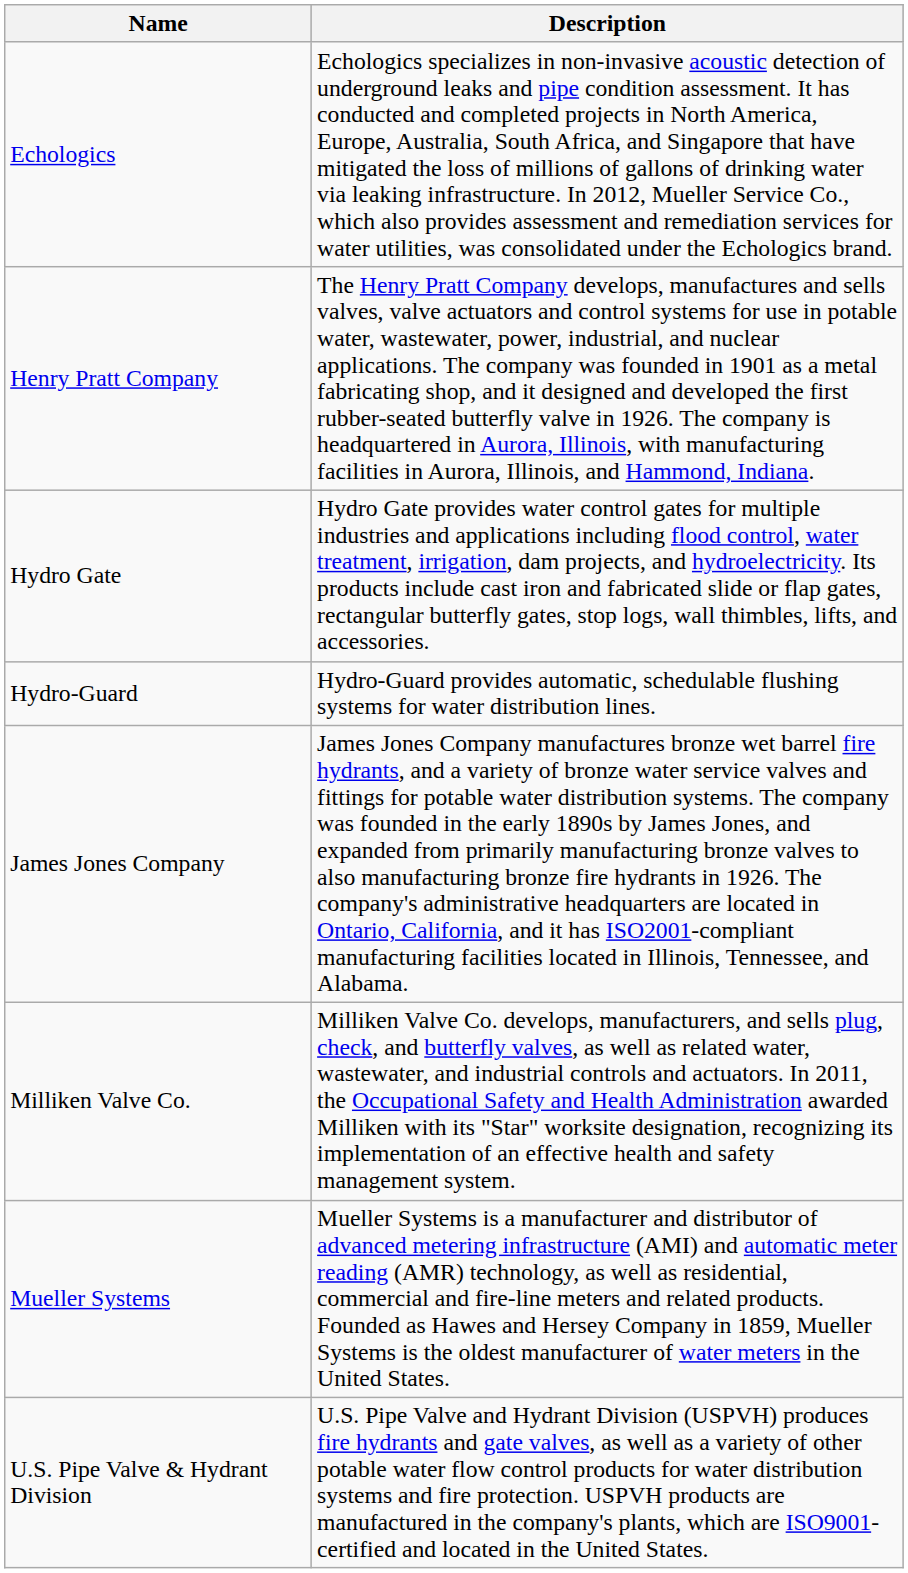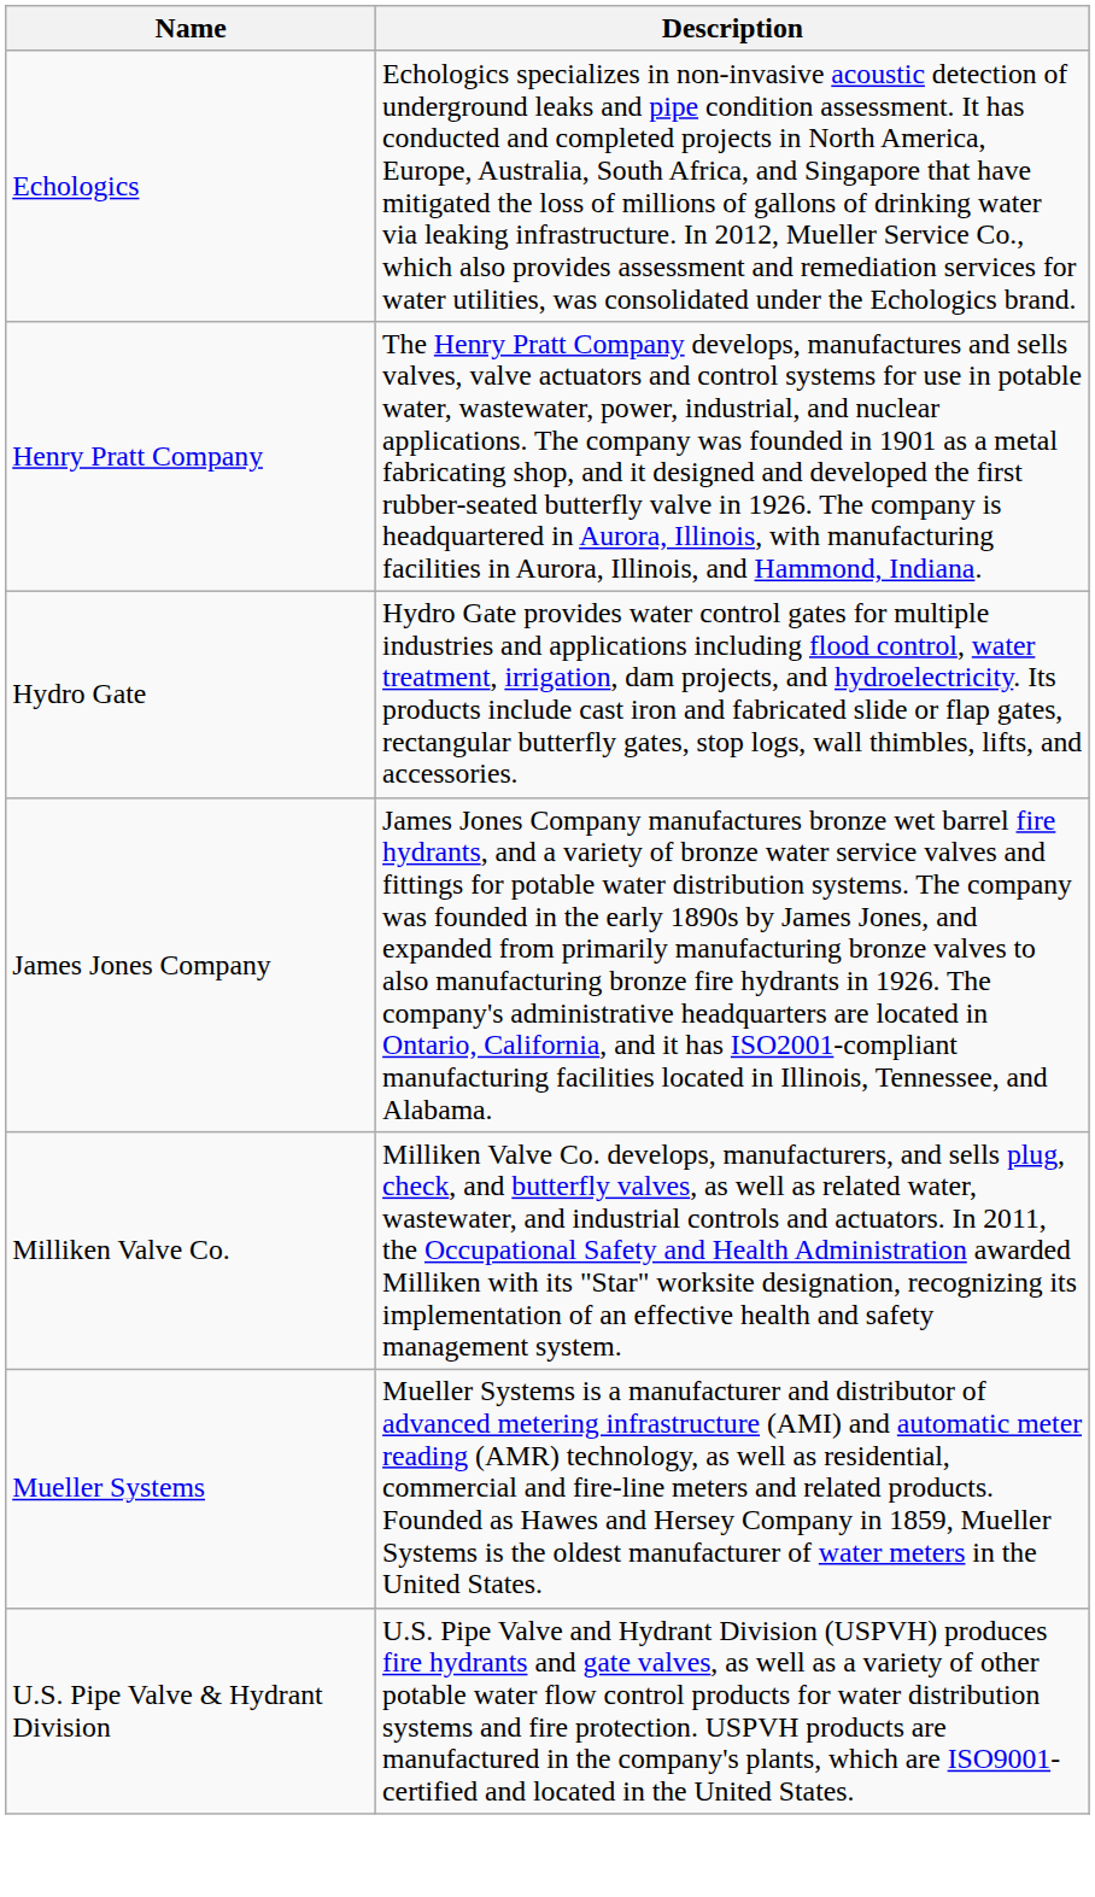- row: Hydro-Guard | Hydro-Guard provides automatic, schedulable flushing systems for water distribution lines.
